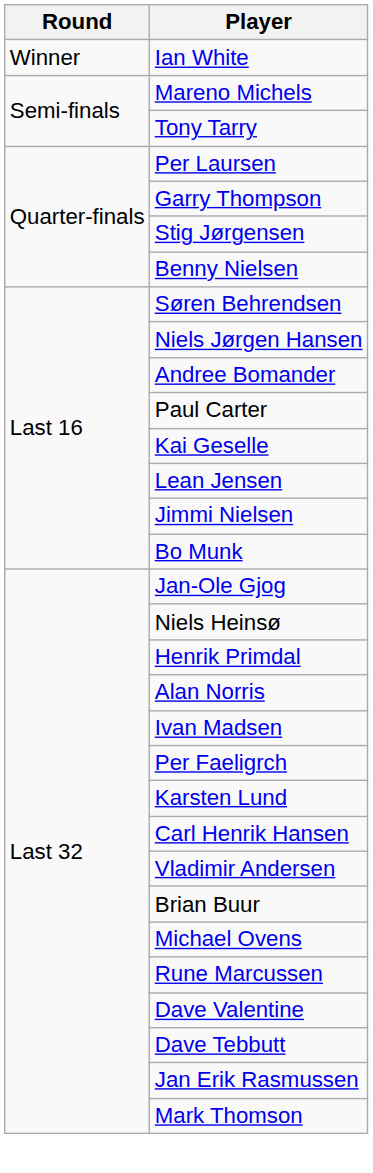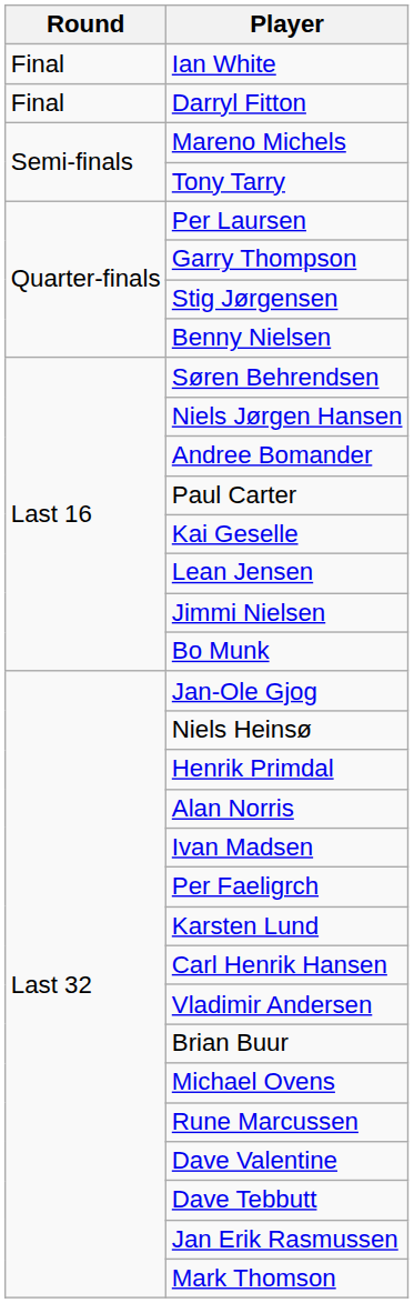Ian White | Round: Winner -> Final
+ row: Final | Darryl Fitton
